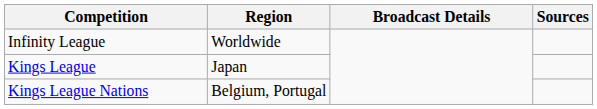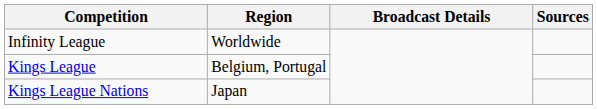Kings League | Region: Japan -> Belgium, Portugal
Kings League Nations | Region: Belgium, Portugal -> Japan
